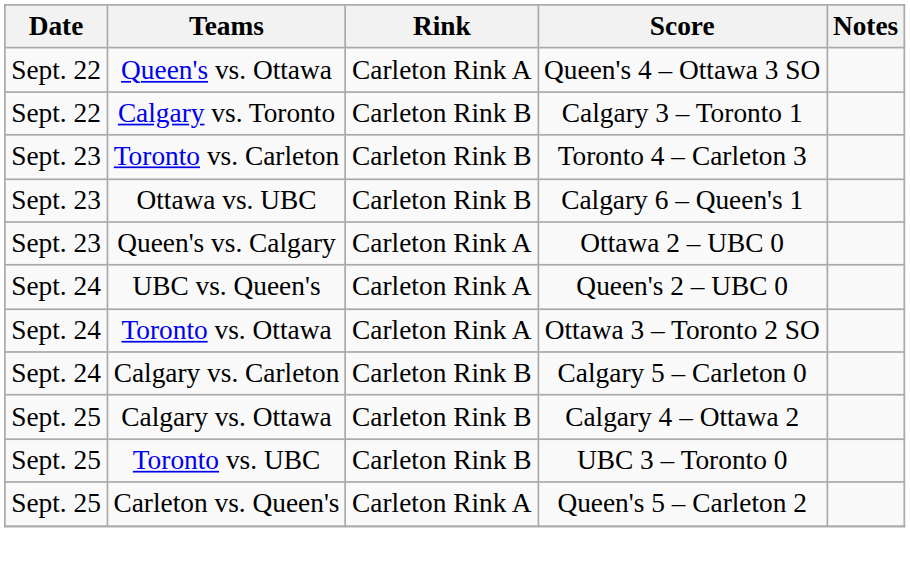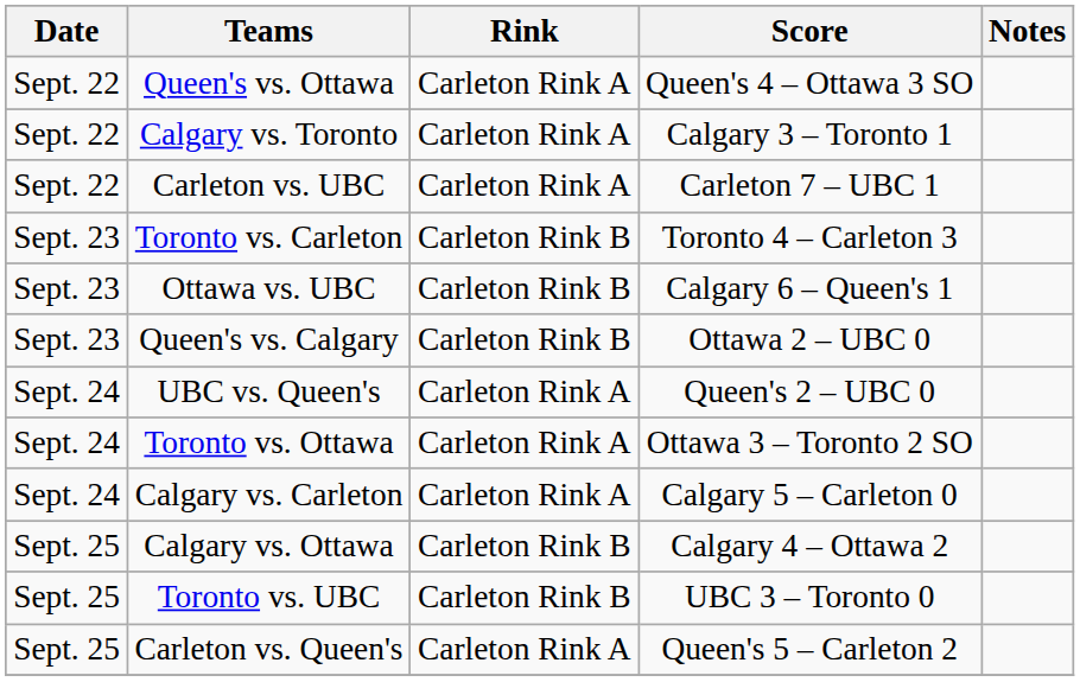Calgary vs. Toronto | Rink: Carleton Rink B -> Carleton Rink A
+ row: Sept. 22 | Carleton vs. UBC | Carleton Rink A | Carleton 7 – UBC 1
Queen's vs. Calgary | Rink: Carleton Rink A -> Carleton Rink B
Calgary vs. Carleton | Rink: Carleton Rink B -> Carleton Rink A
